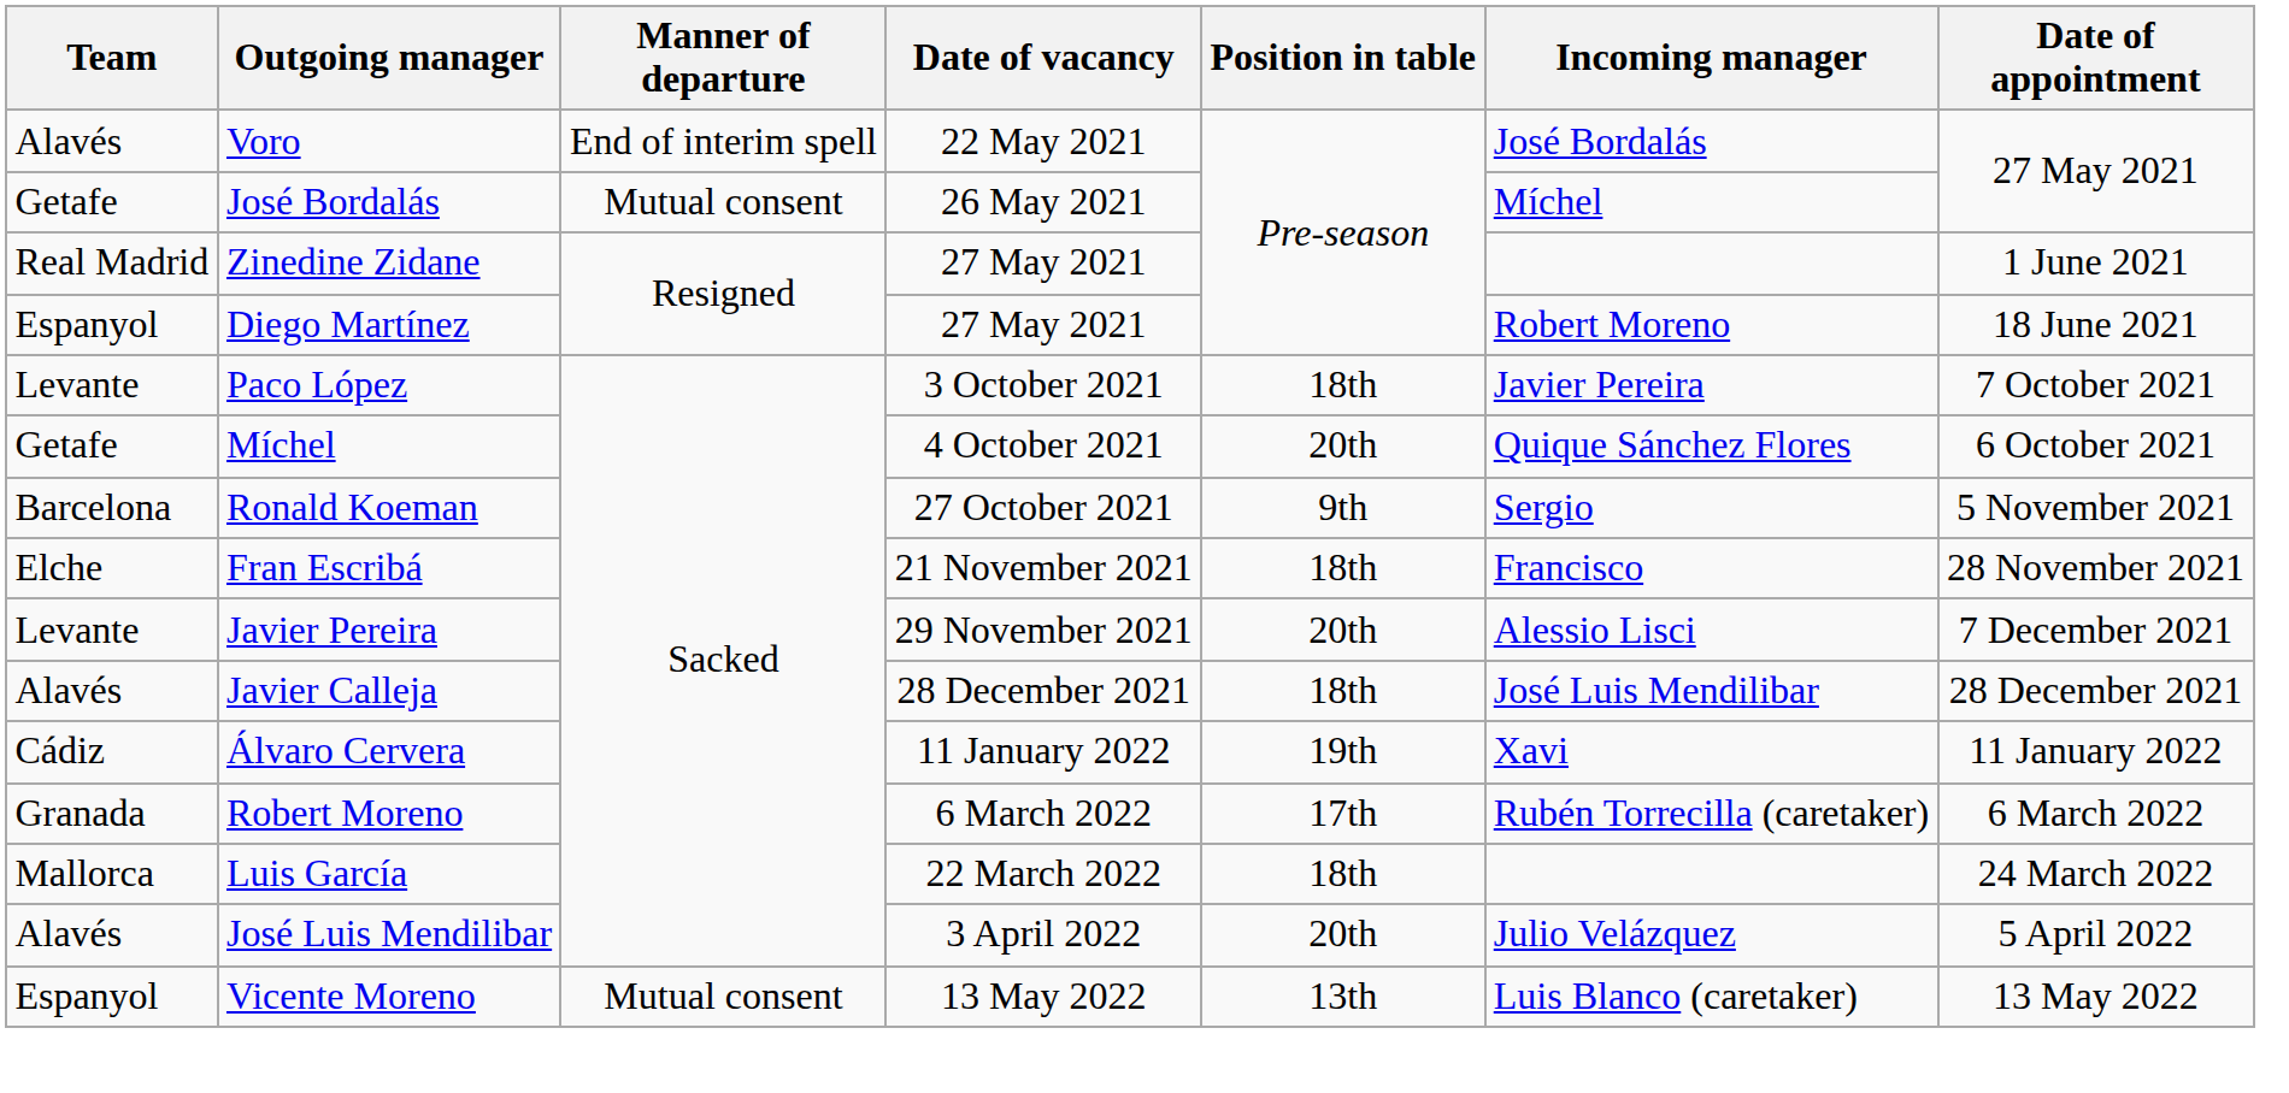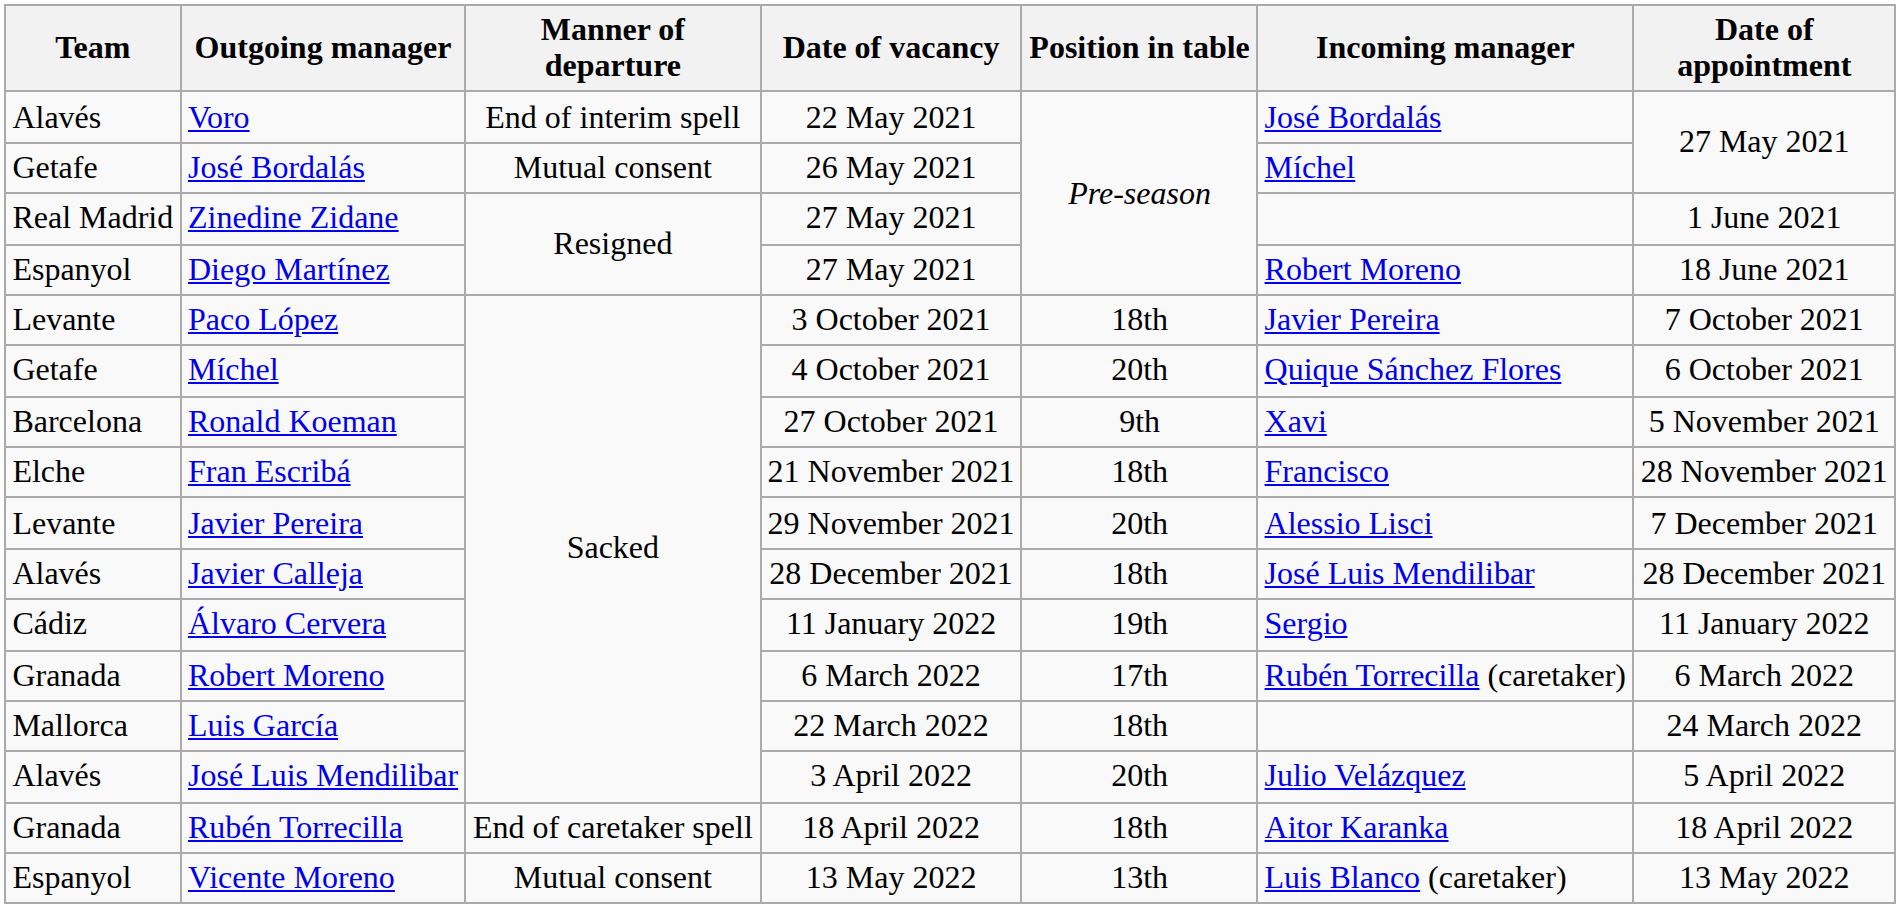Ronald Koeman | Incoming manager: Sergio -> Xavi
Álvaro Cervera | Incoming manager: Xavi -> Sergio
+ row: Granada | Rubén Torrecilla | End of caretaker spell | 18 April 2022 | 18th | Aitor Karanka | 18 April 2022
